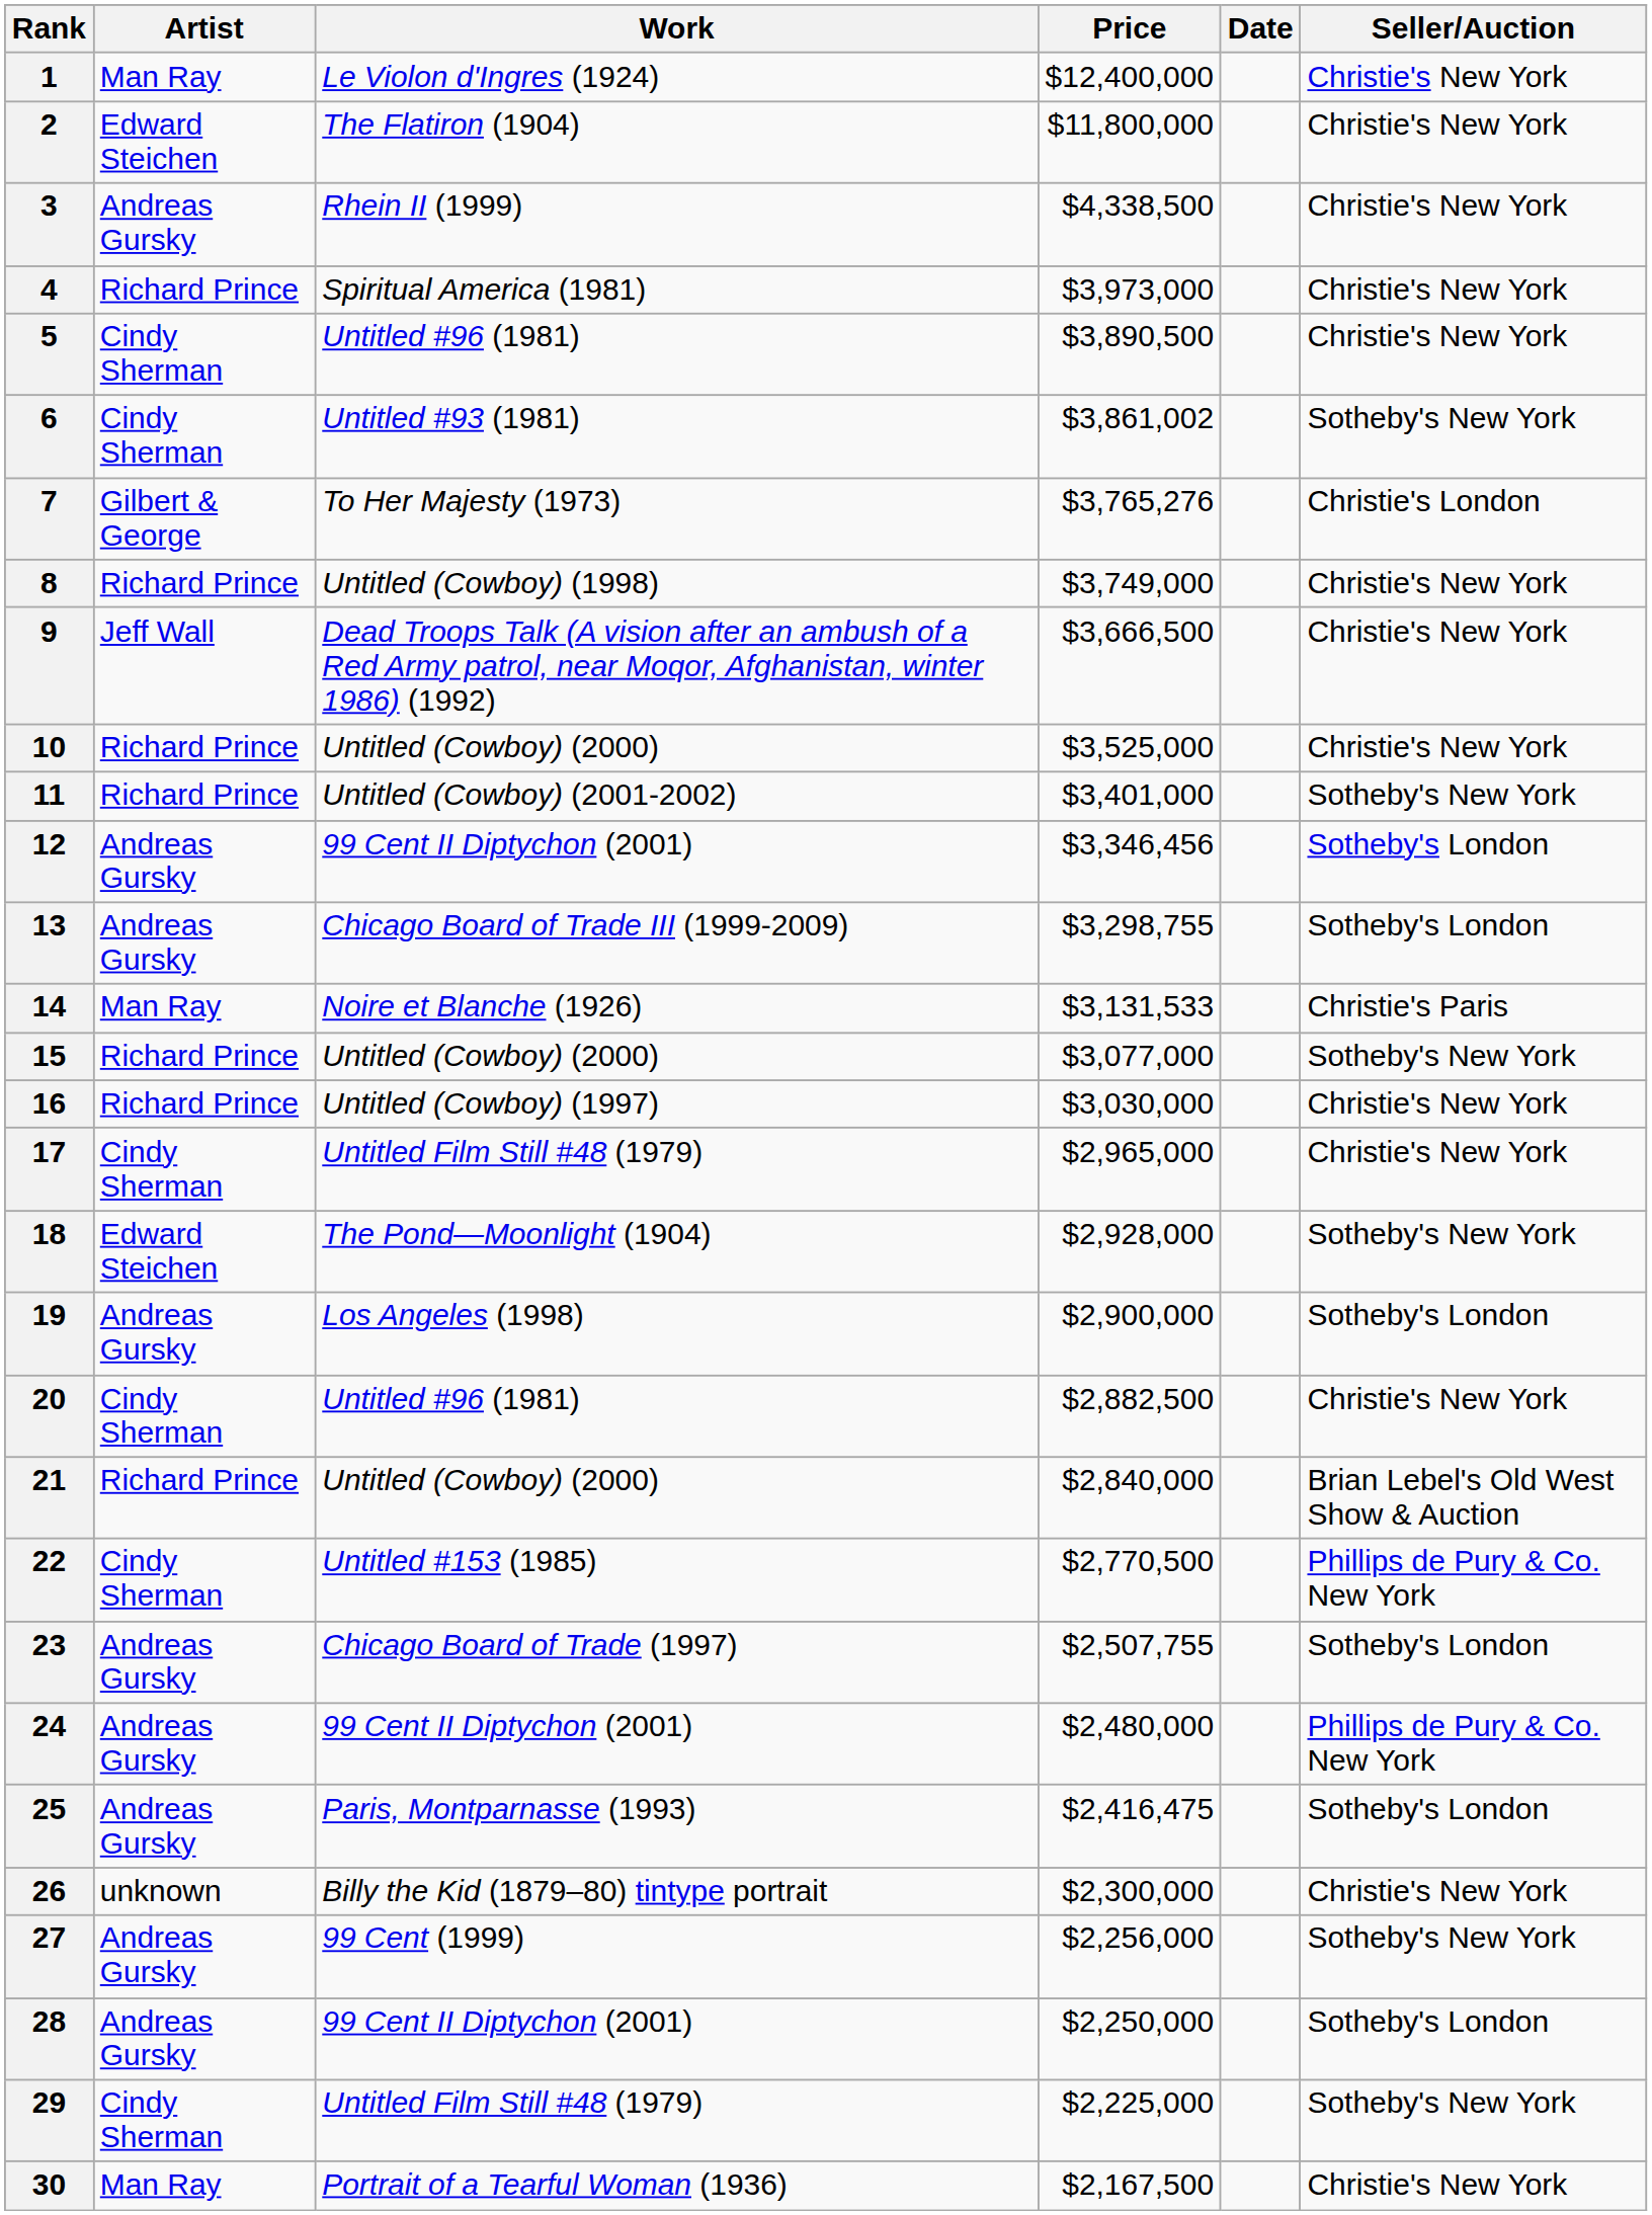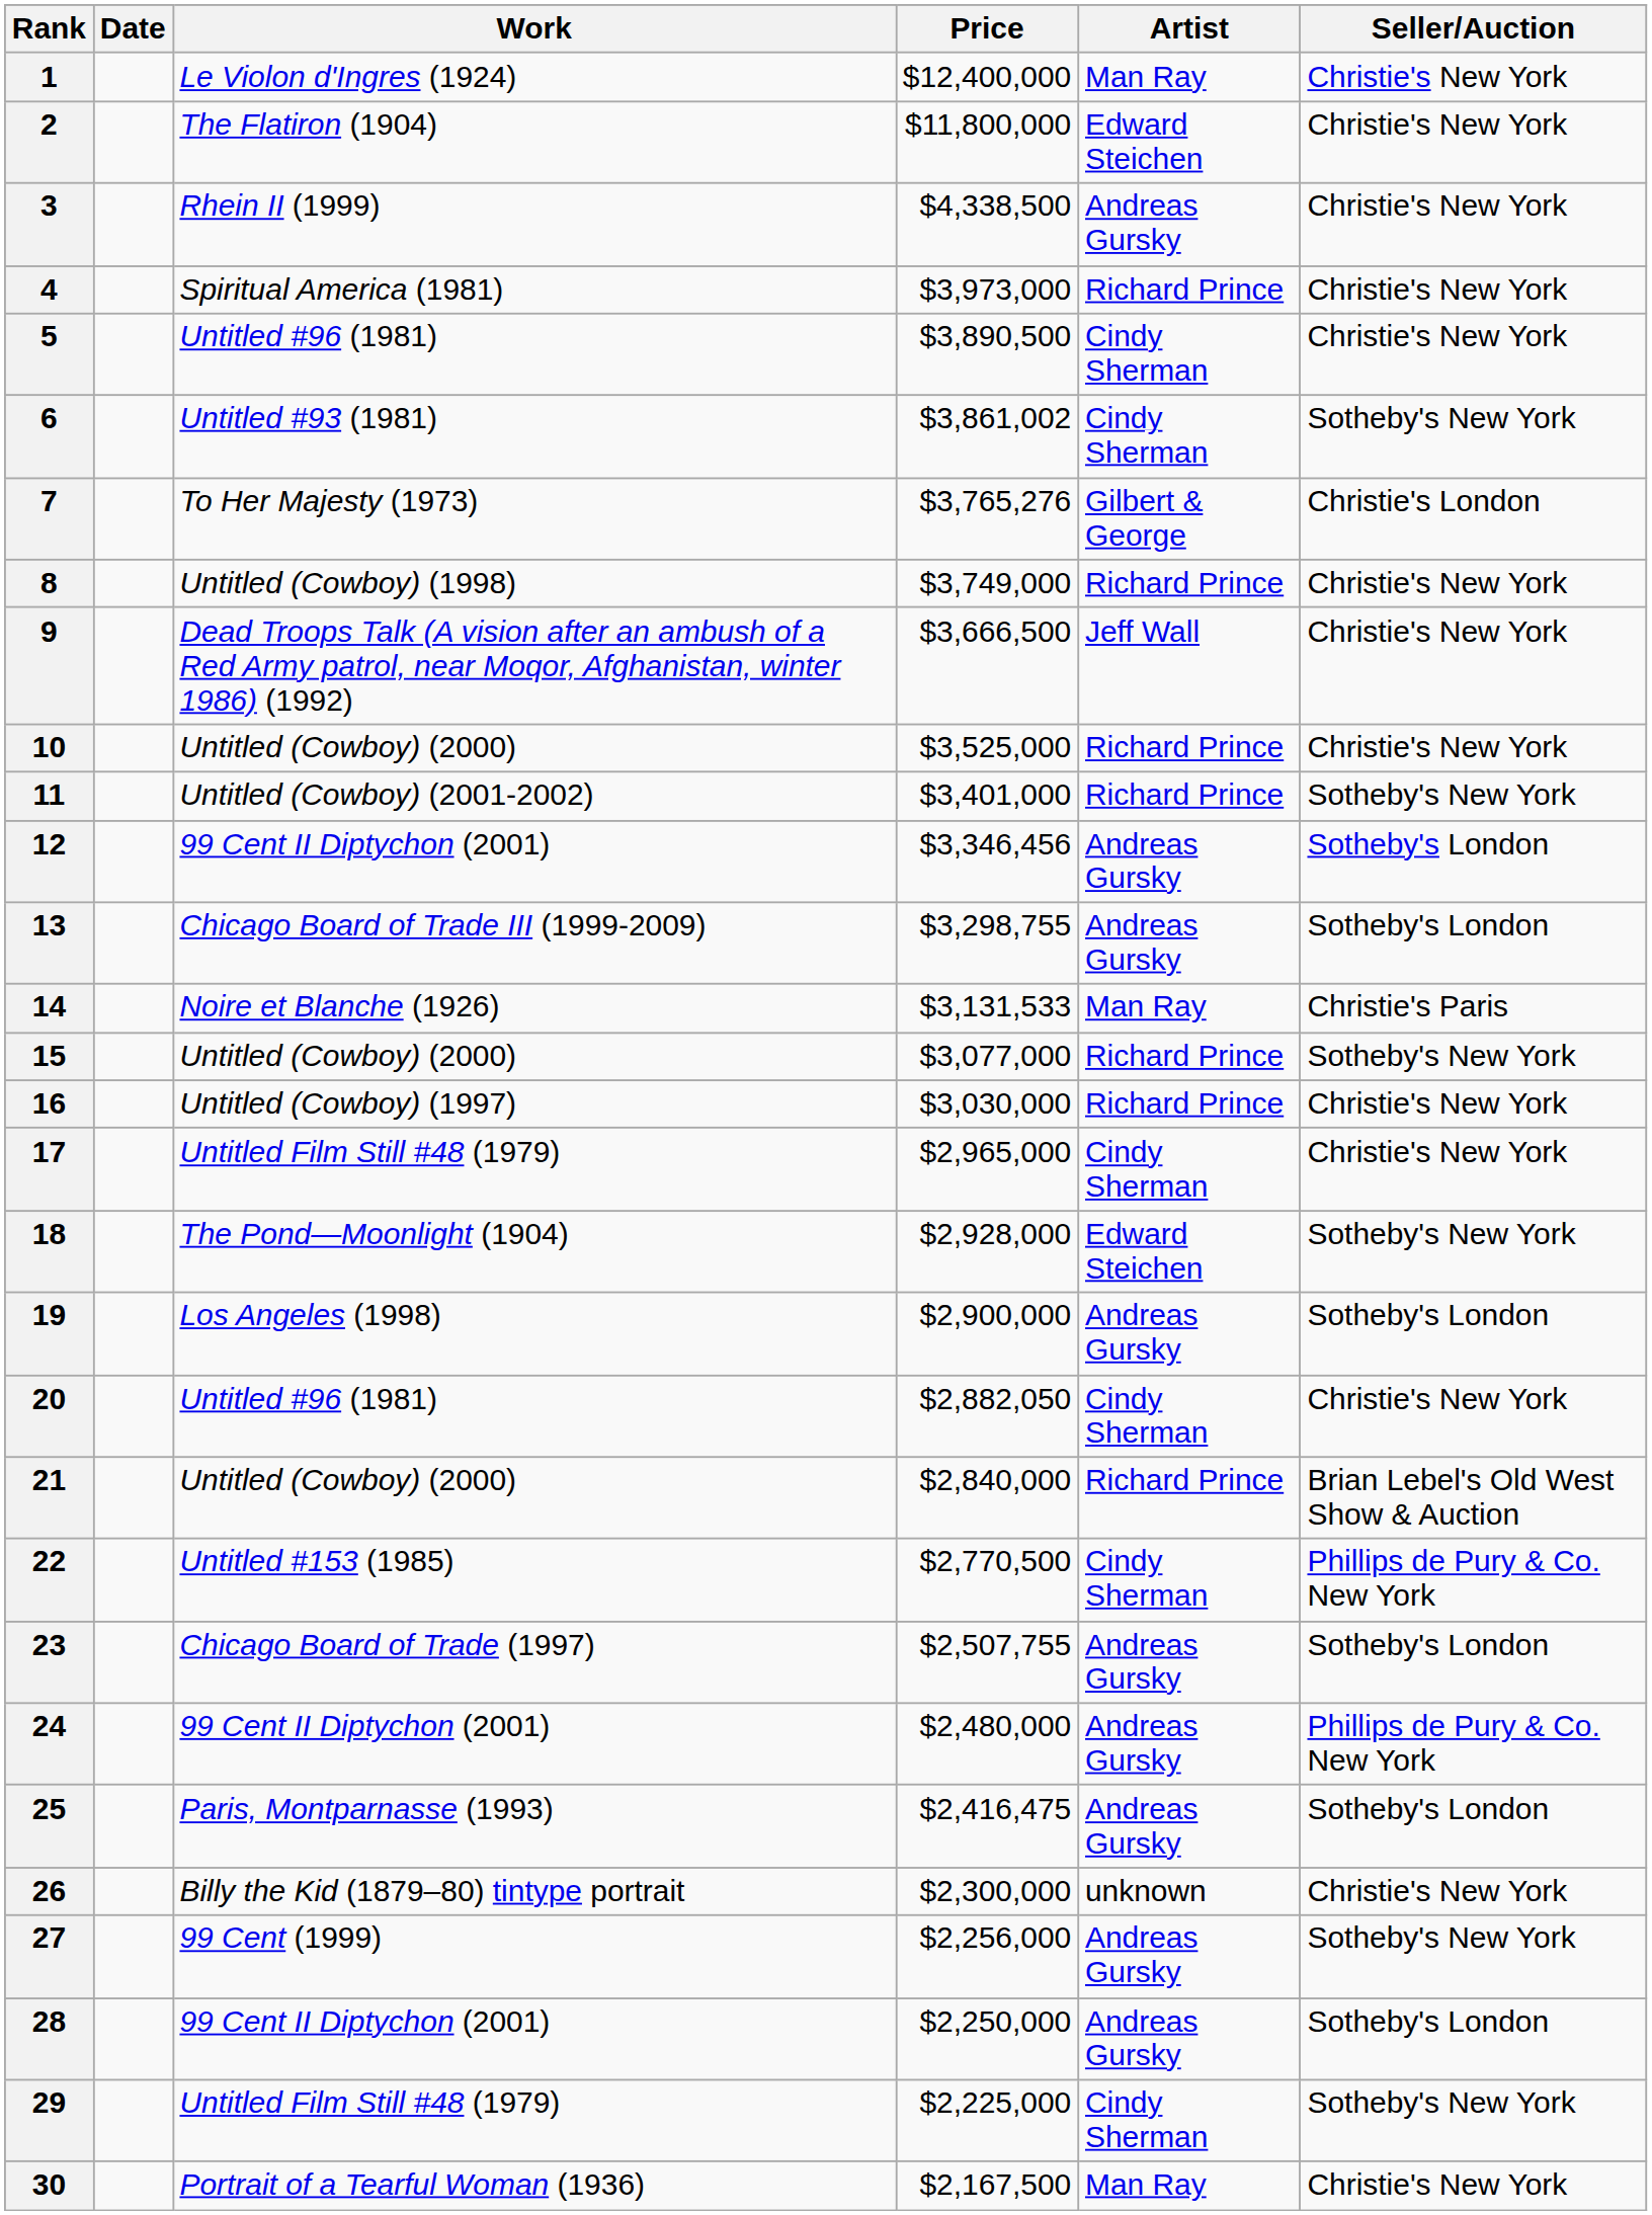columns swapped: Artist <-> Date
20 | Price: $2,882,500 -> $2,882,050
